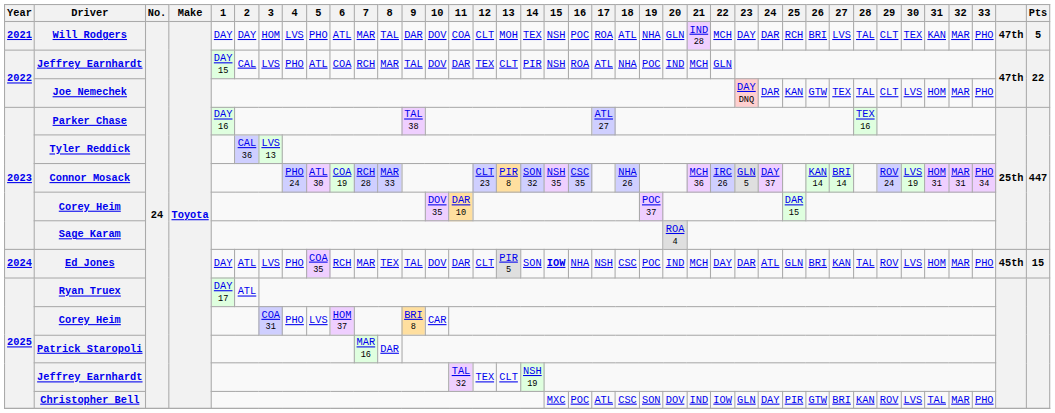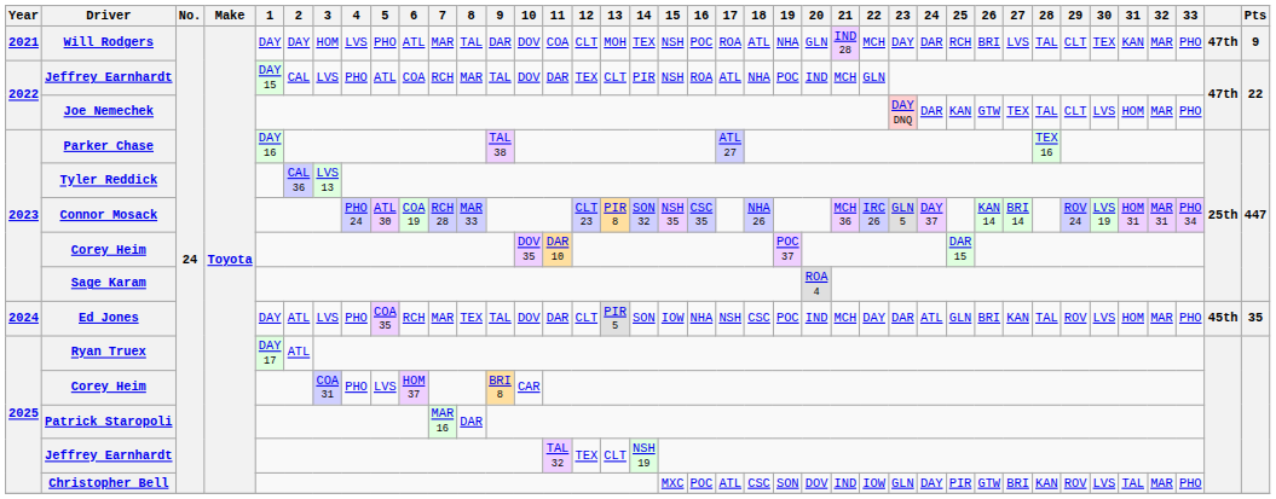Will Rodgers | Pts: 5 -> 9
Ed Jones | 15: bold -> normal
Ed Jones | Pts: 15 -> 35
